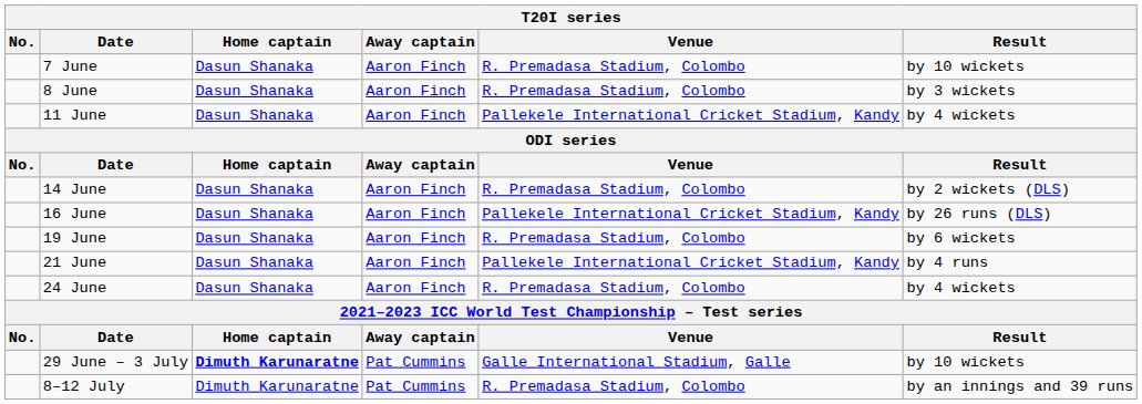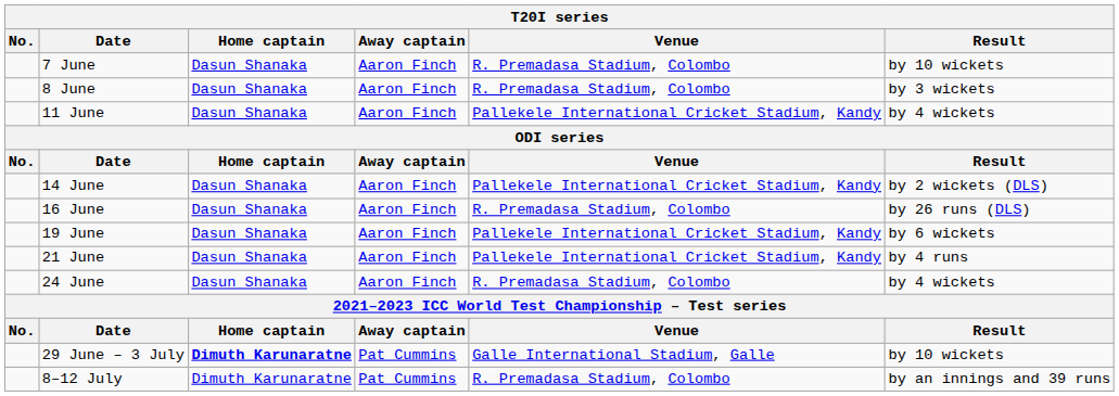14 June | Venue: R. Premadasa Stadium, Colombo -> Pallekele International Cricket Stadium, Kandy
16 June | Venue: Pallekele International Cricket Stadium, Kandy -> R. Premadasa Stadium, Colombo
19 June | Venue: R. Premadasa Stadium, Colombo -> Pallekele International Cricket Stadium, Kandy
